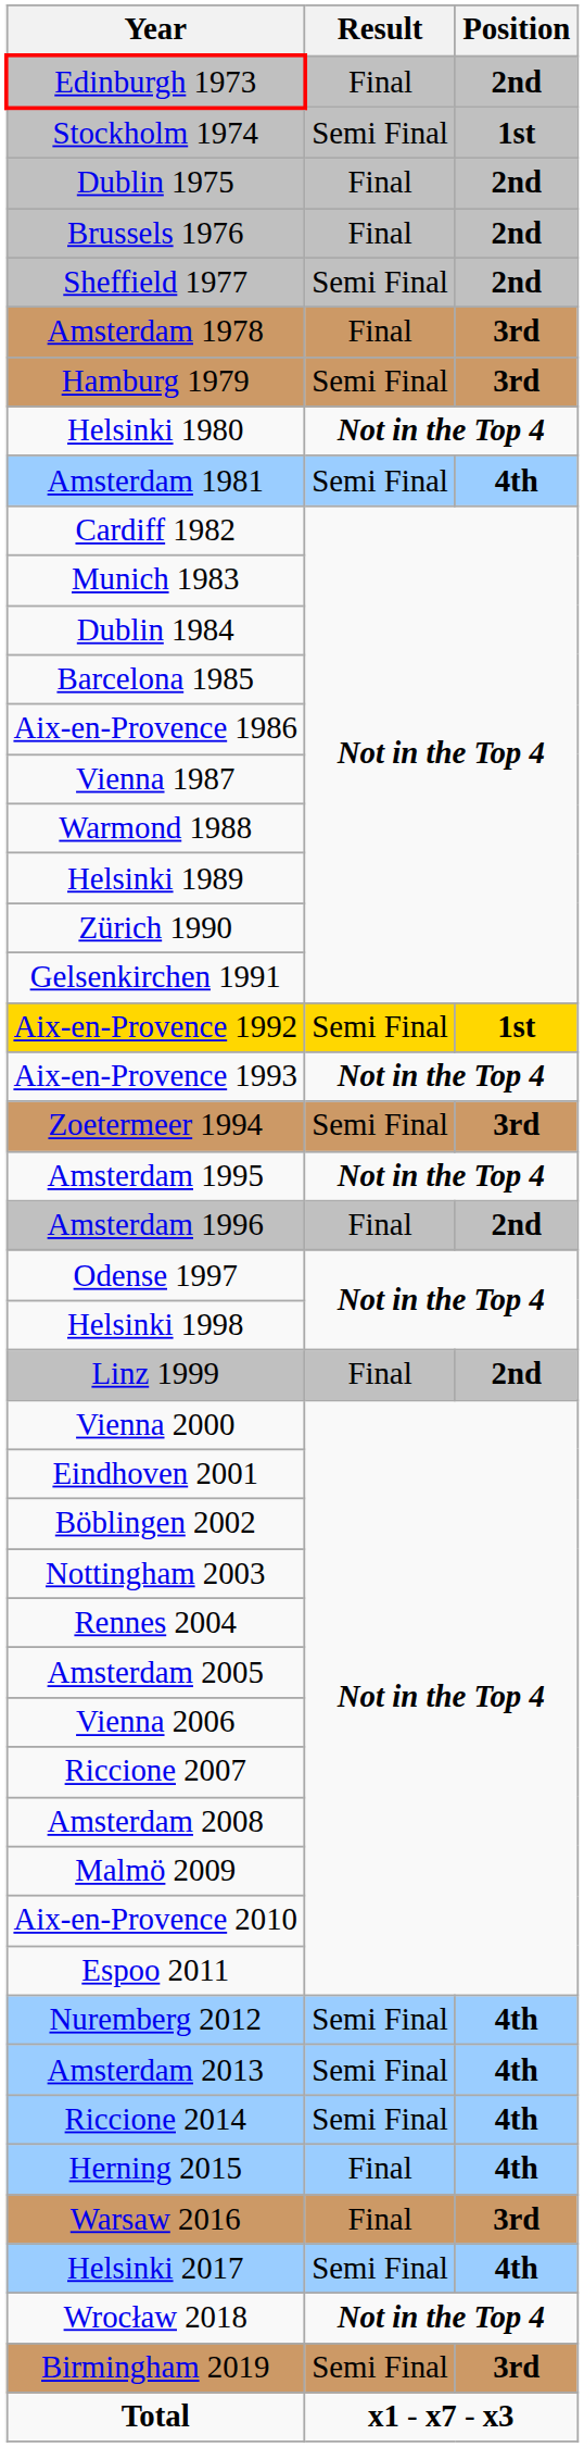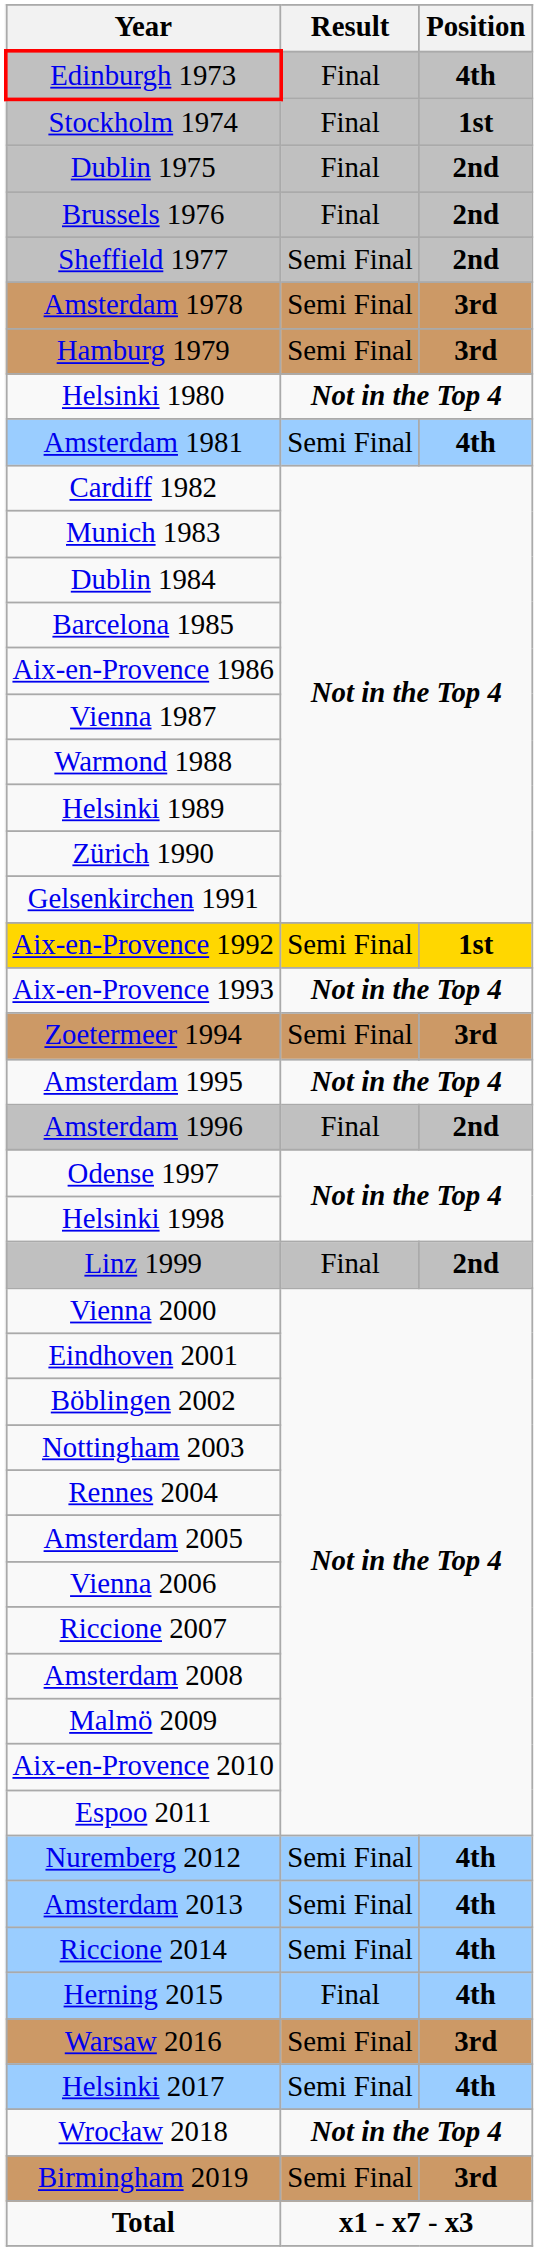Edinburgh 1973 | Position: 2nd -> 4th
Stockholm 1974 | Result: Semi Final -> Final
Amsterdam 1978 | Result: Final -> Semi Final
Warsaw 2016 | Result: Final -> Semi Final
